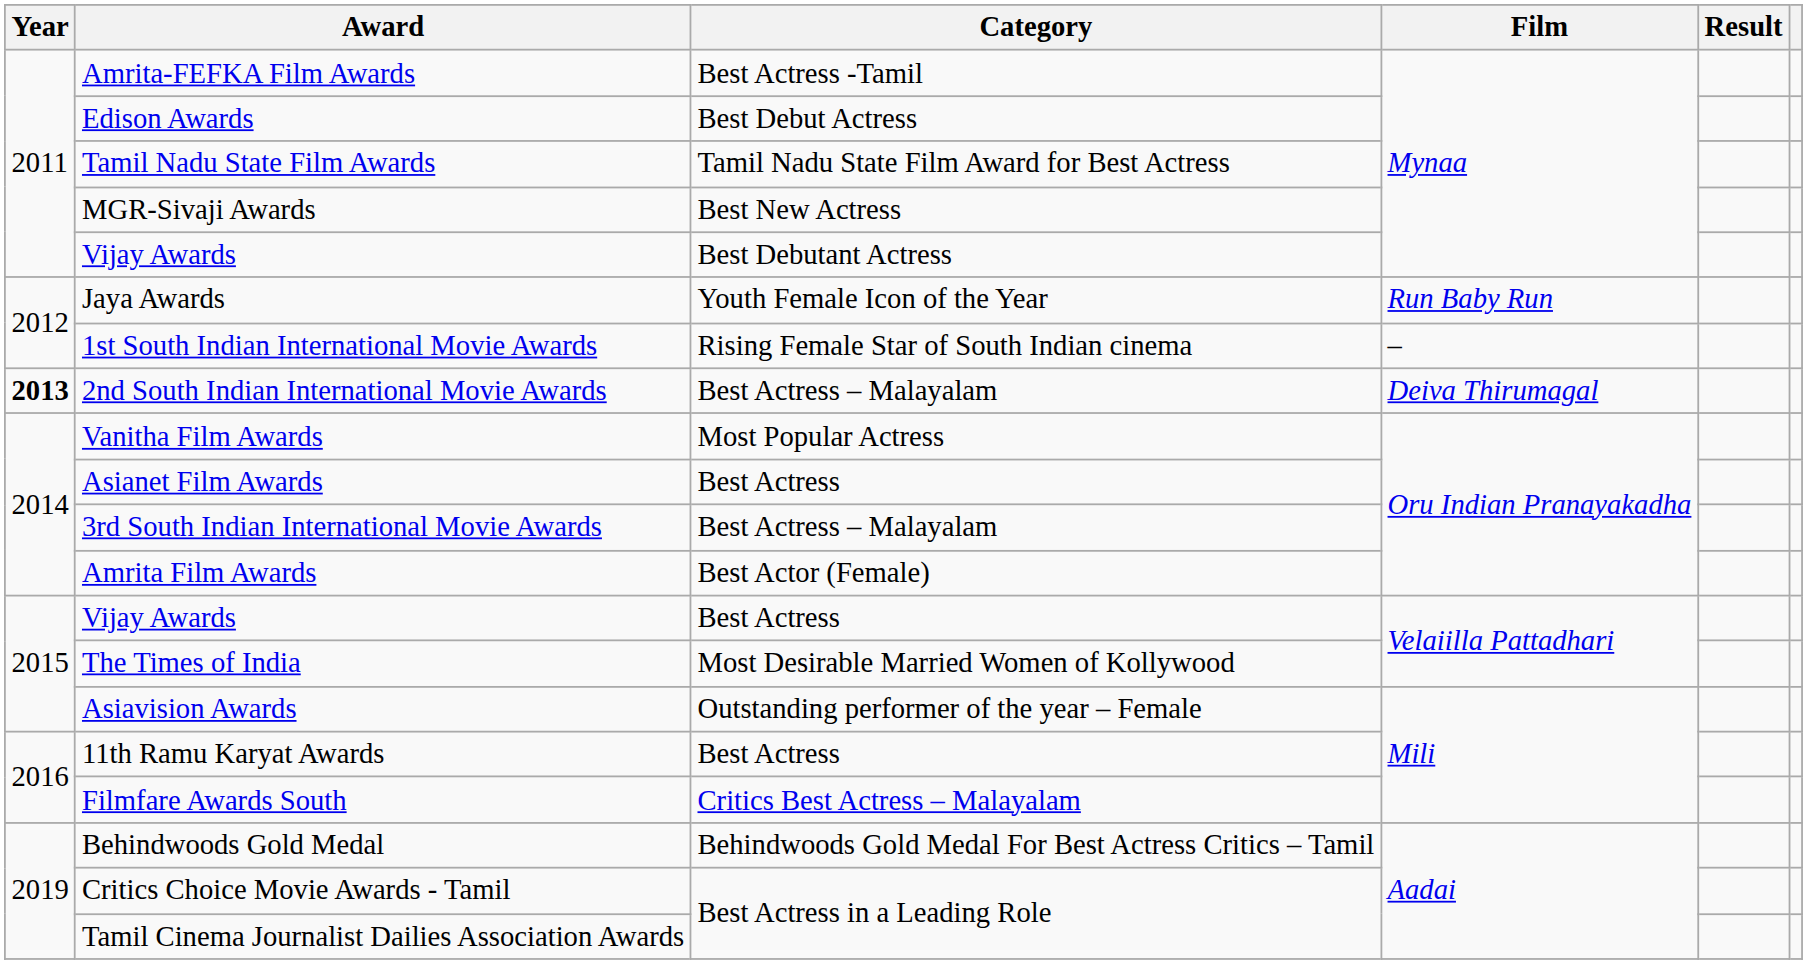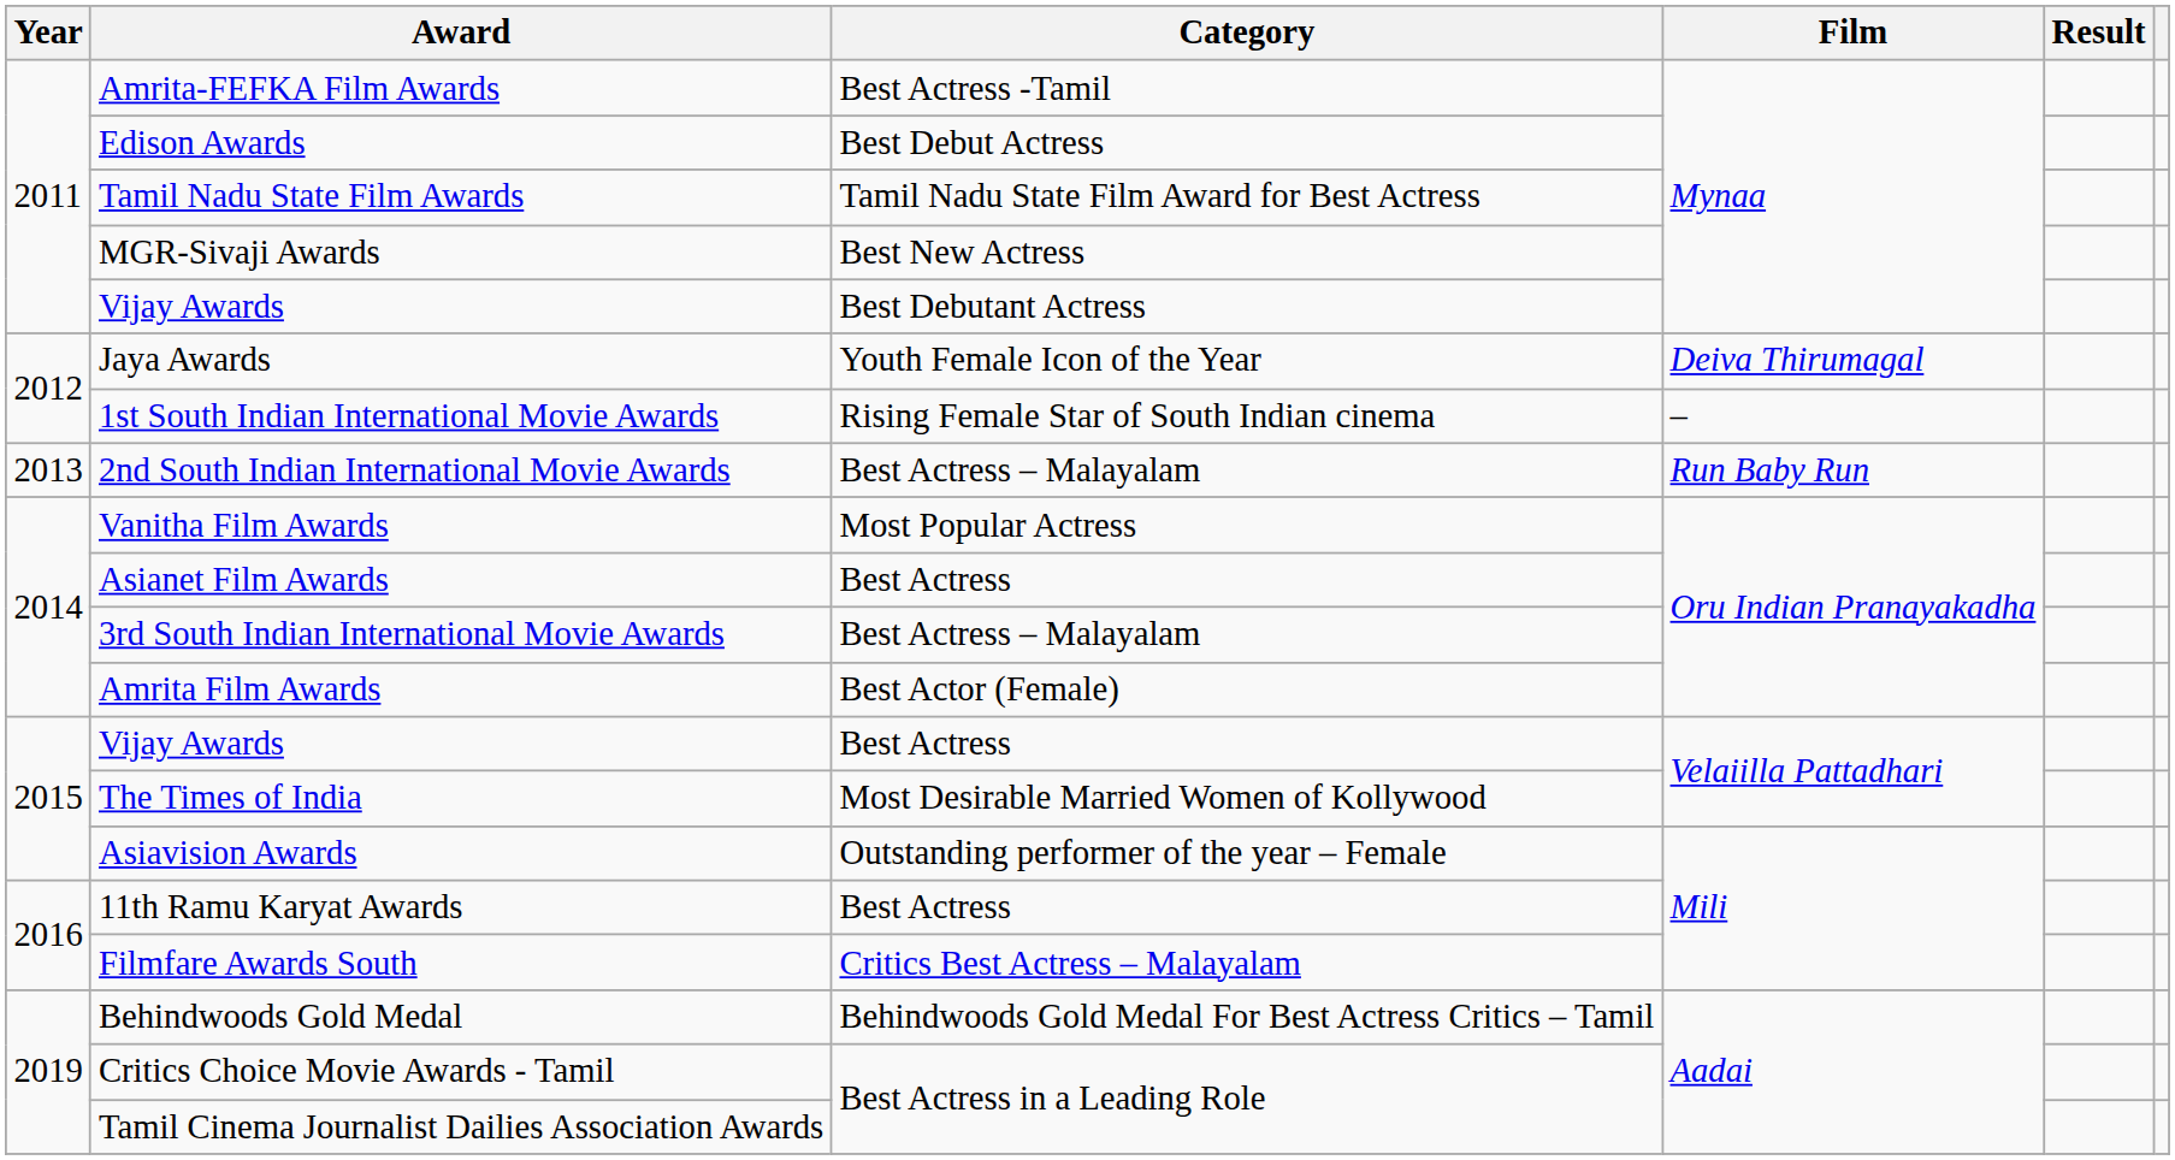Jaya Awards | Film: Run Baby Run -> Deiva Thirumagal
2nd South Indian International Movie Awards | Year: bold -> normal
2nd South Indian International Movie Awards | Film: Deiva Thirumagal -> Run Baby Run
